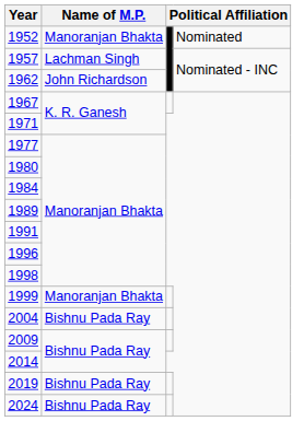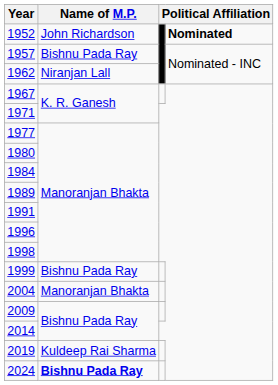1952 | Name of M.P.: Manoranjan Bhakta -> John Richardson
1952 | column 4: normal -> bold
1957 | Name of M.P.: Lachman Singh -> Bishnu Pada Ray
1962 | Name of M.P.: John Richardson -> Niranjan Lall
1999 | Name of M.P.: Manoranjan Bhakta -> Bishnu Pada Ray
2004 | Name of M.P.: Bishnu Pada Ray -> Manoranjan Bhakta
2019 | Name of M.P.: Bishnu Pada Ray -> Kuldeep Rai Sharma
2024 | Name of M.P.: normal -> bold
